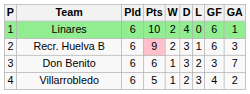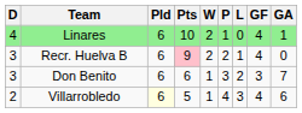columns swapped: P <-> D
Linares | GF: 6 -> 4
Recr. Huelva B | GF: 6 -> 4
Recr. Huelva B | GA: 3 -> 0
Villarrobledo | Pld: no background -> lightyellow background
Villarrobledo | GA: 2 -> 6
